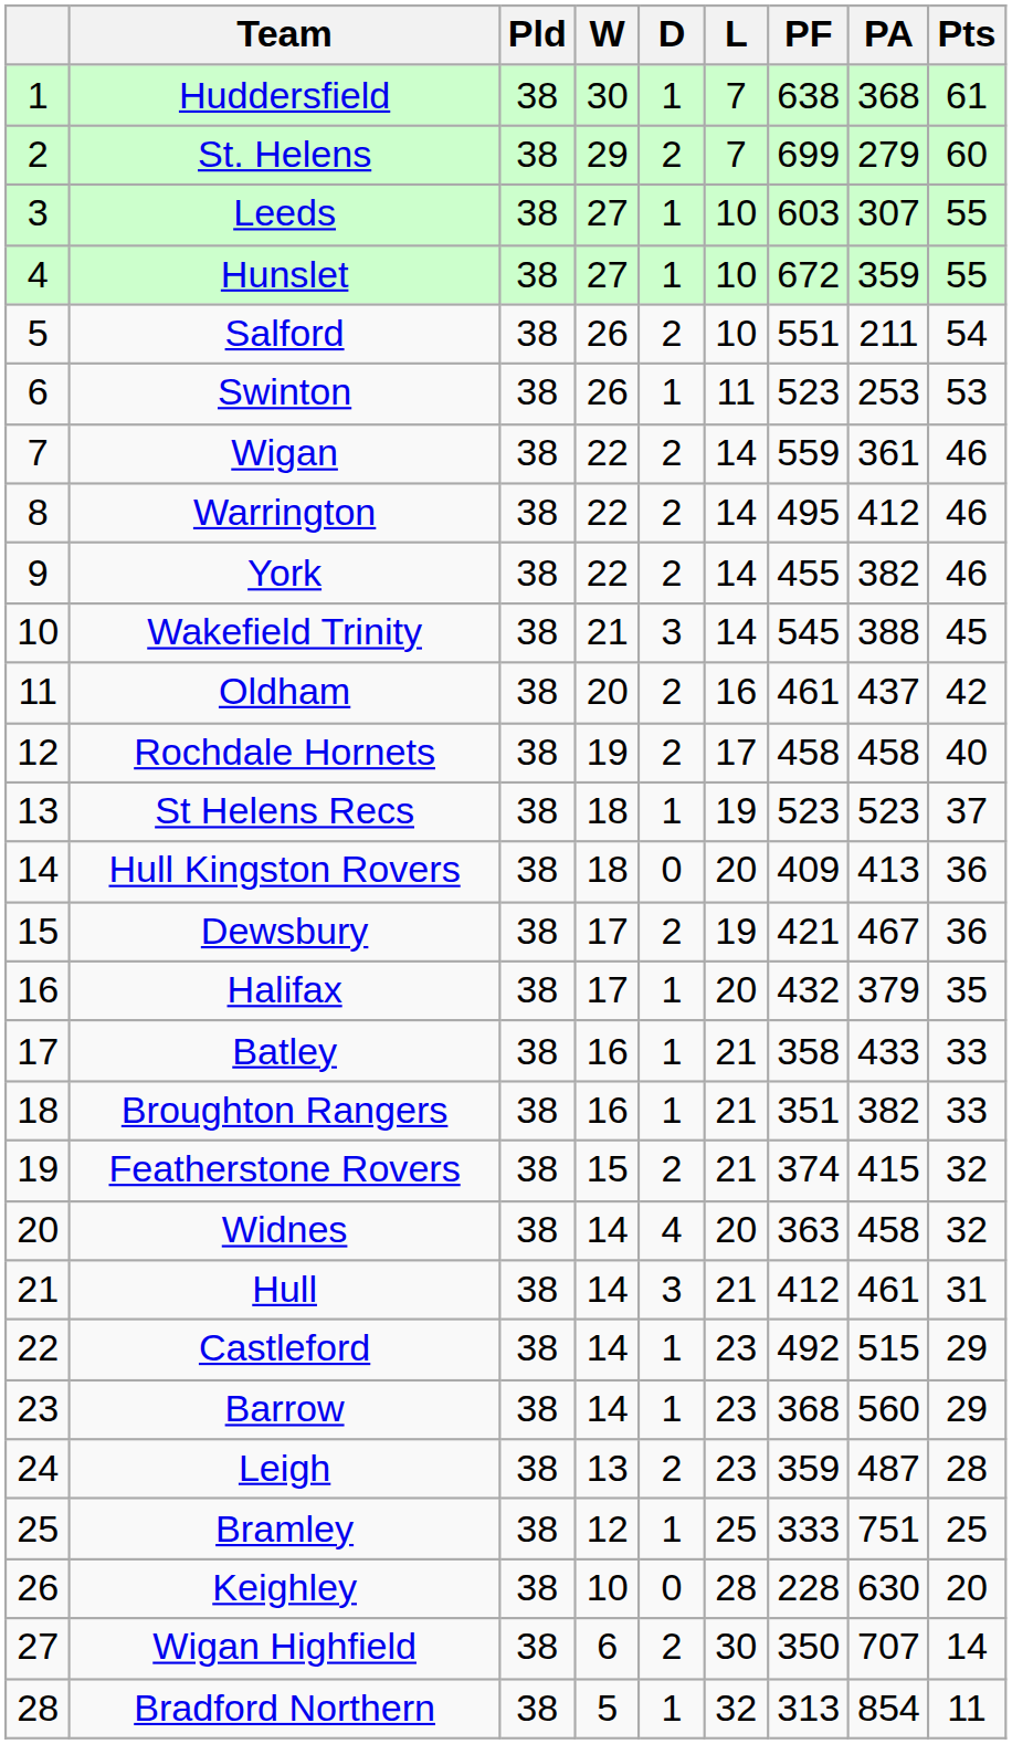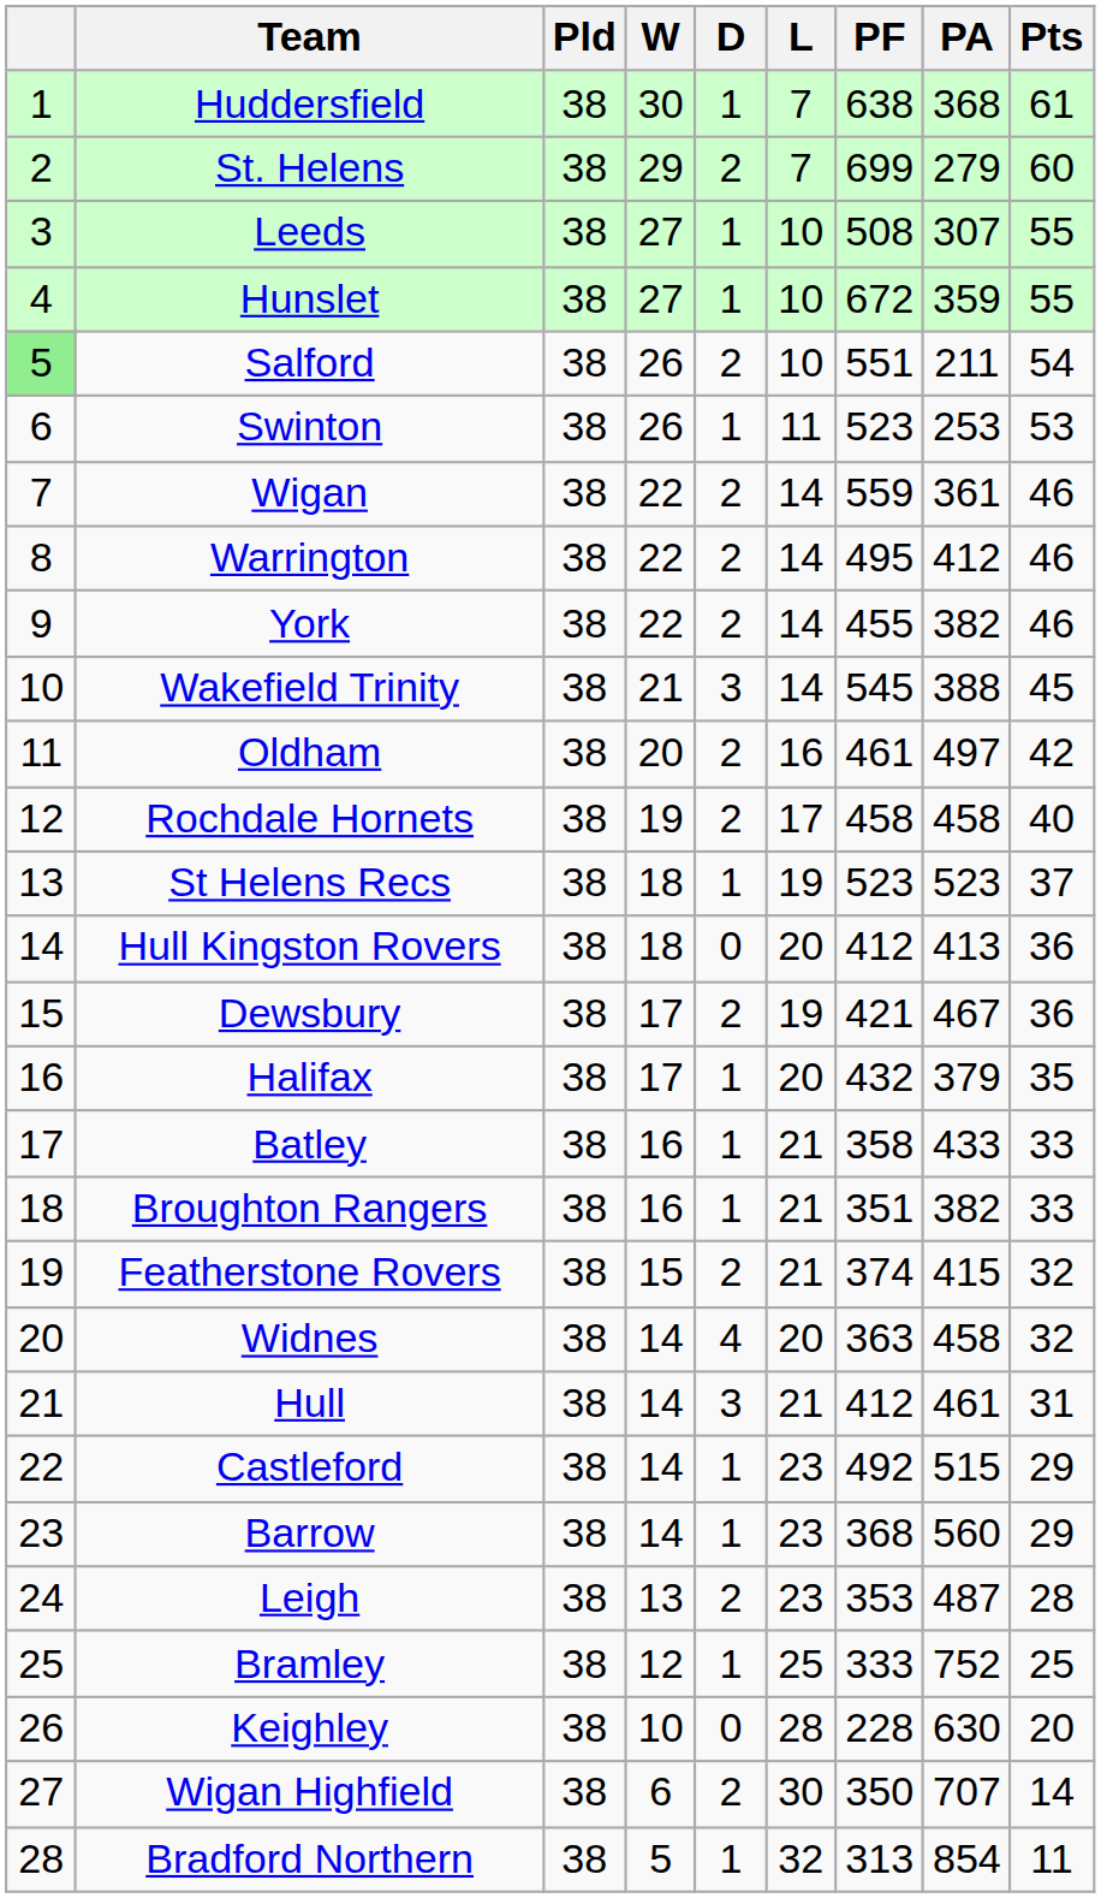Leeds | PF: 603 -> 508
Salford | column 1: no background -> lightgreen background
Oldham | PA: 437 -> 497
Hull Kingston Rovers | PF: 409 -> 412
Leigh | PF: 359 -> 353
Bramley | PA: 751 -> 752
